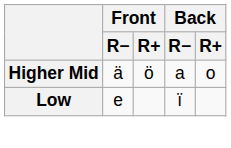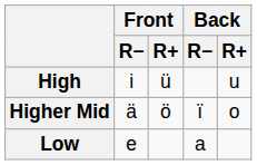+ row: High | i | ü | u
Higher Mid | Back / R−: a -> ï
Low | Back / R−: ï -> a
